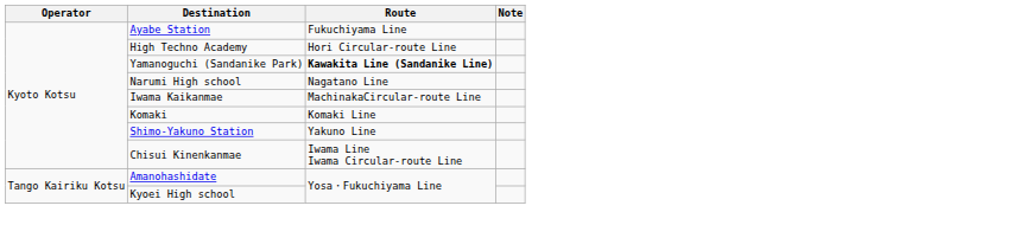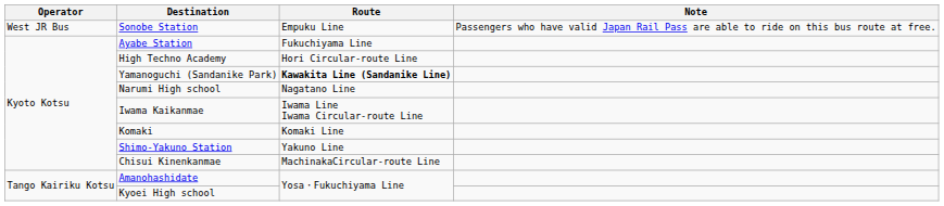+ row: West JR Bus | Sonobe Station | Empuku Line | Passengers who have valid Japan Rail Pass are able to ride on this bus route at free.
Iwama Kaikanmae | Route: MachinakaCircular-route Line -> Iwama Line Iwama Circular-route Line
Chisui Kinenkanmae | Route: Iwama Line Iwama Circular-route Line -> MachinakaCircular-route Line
